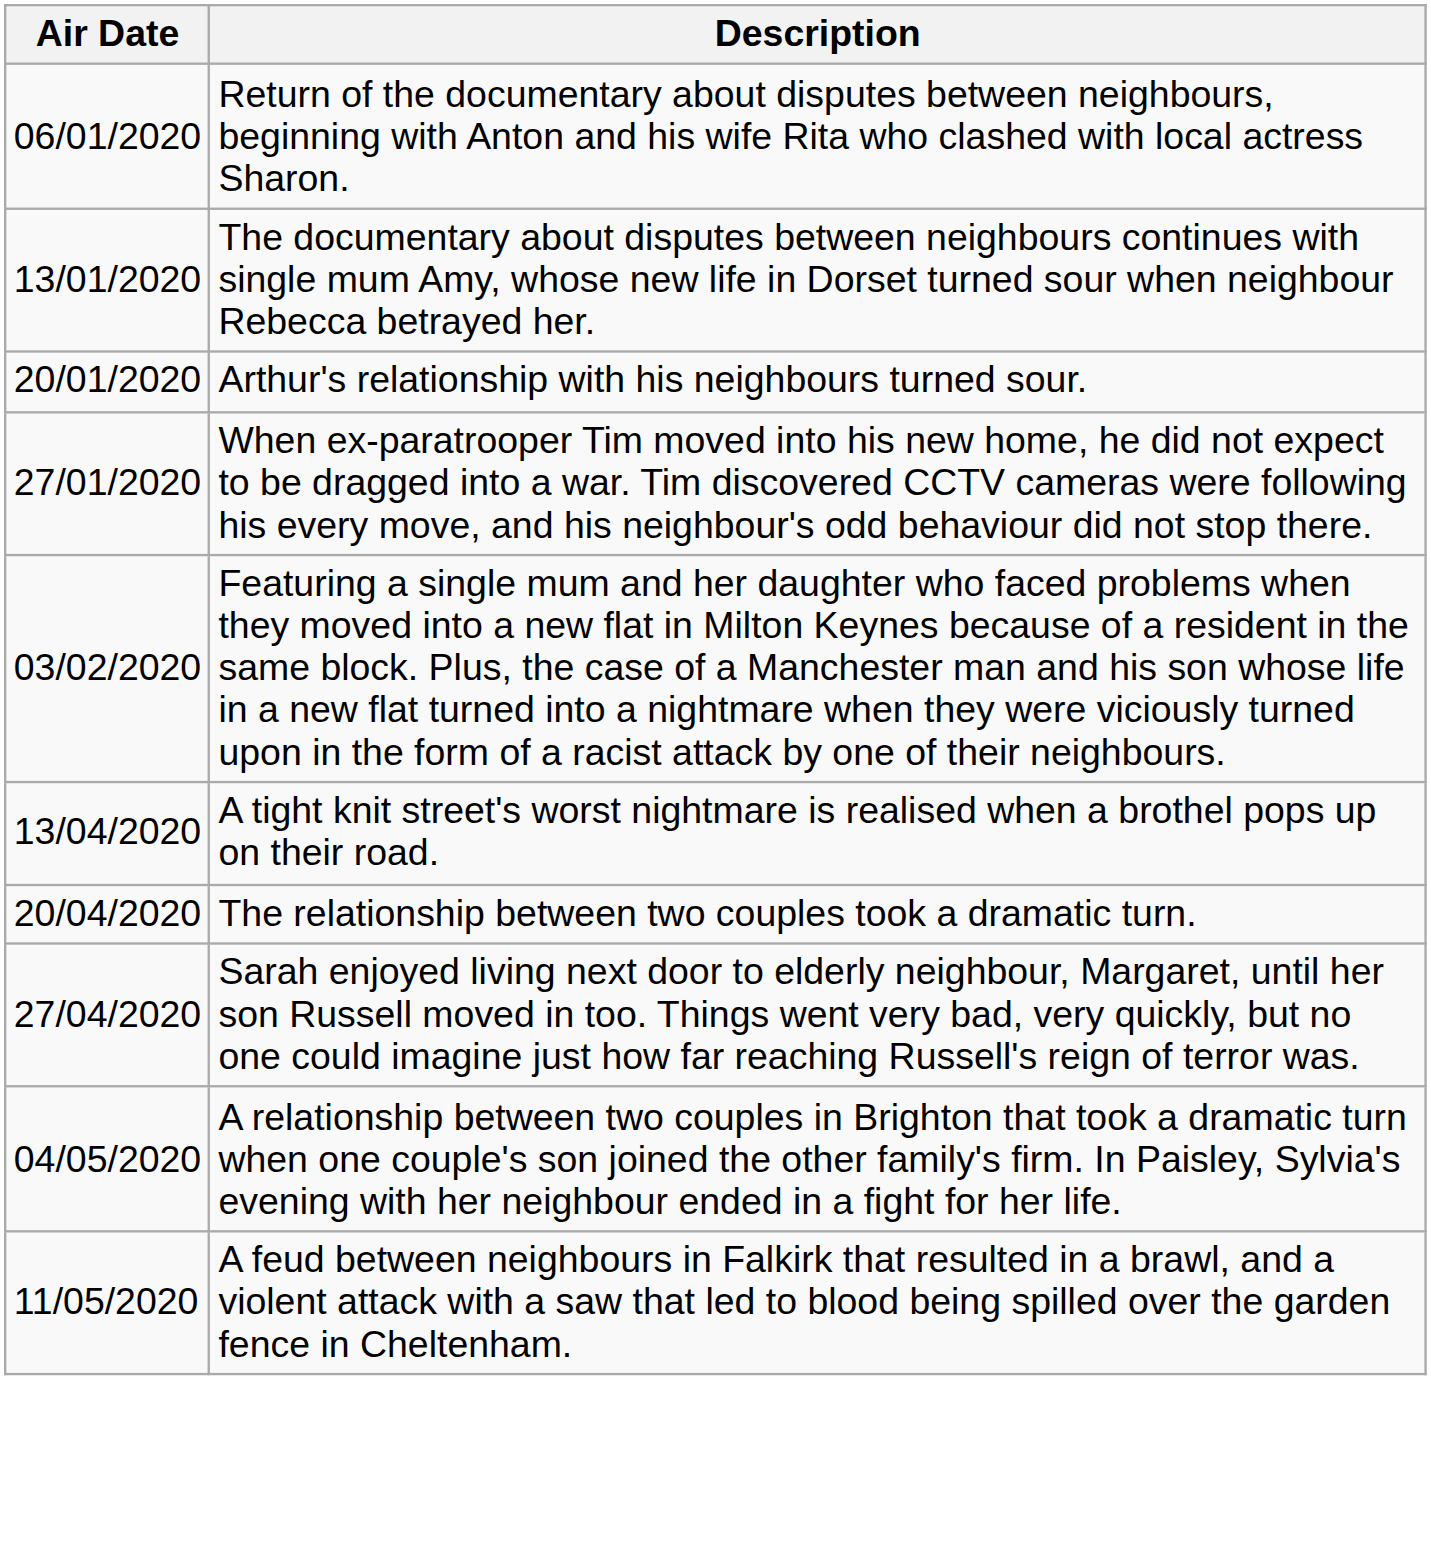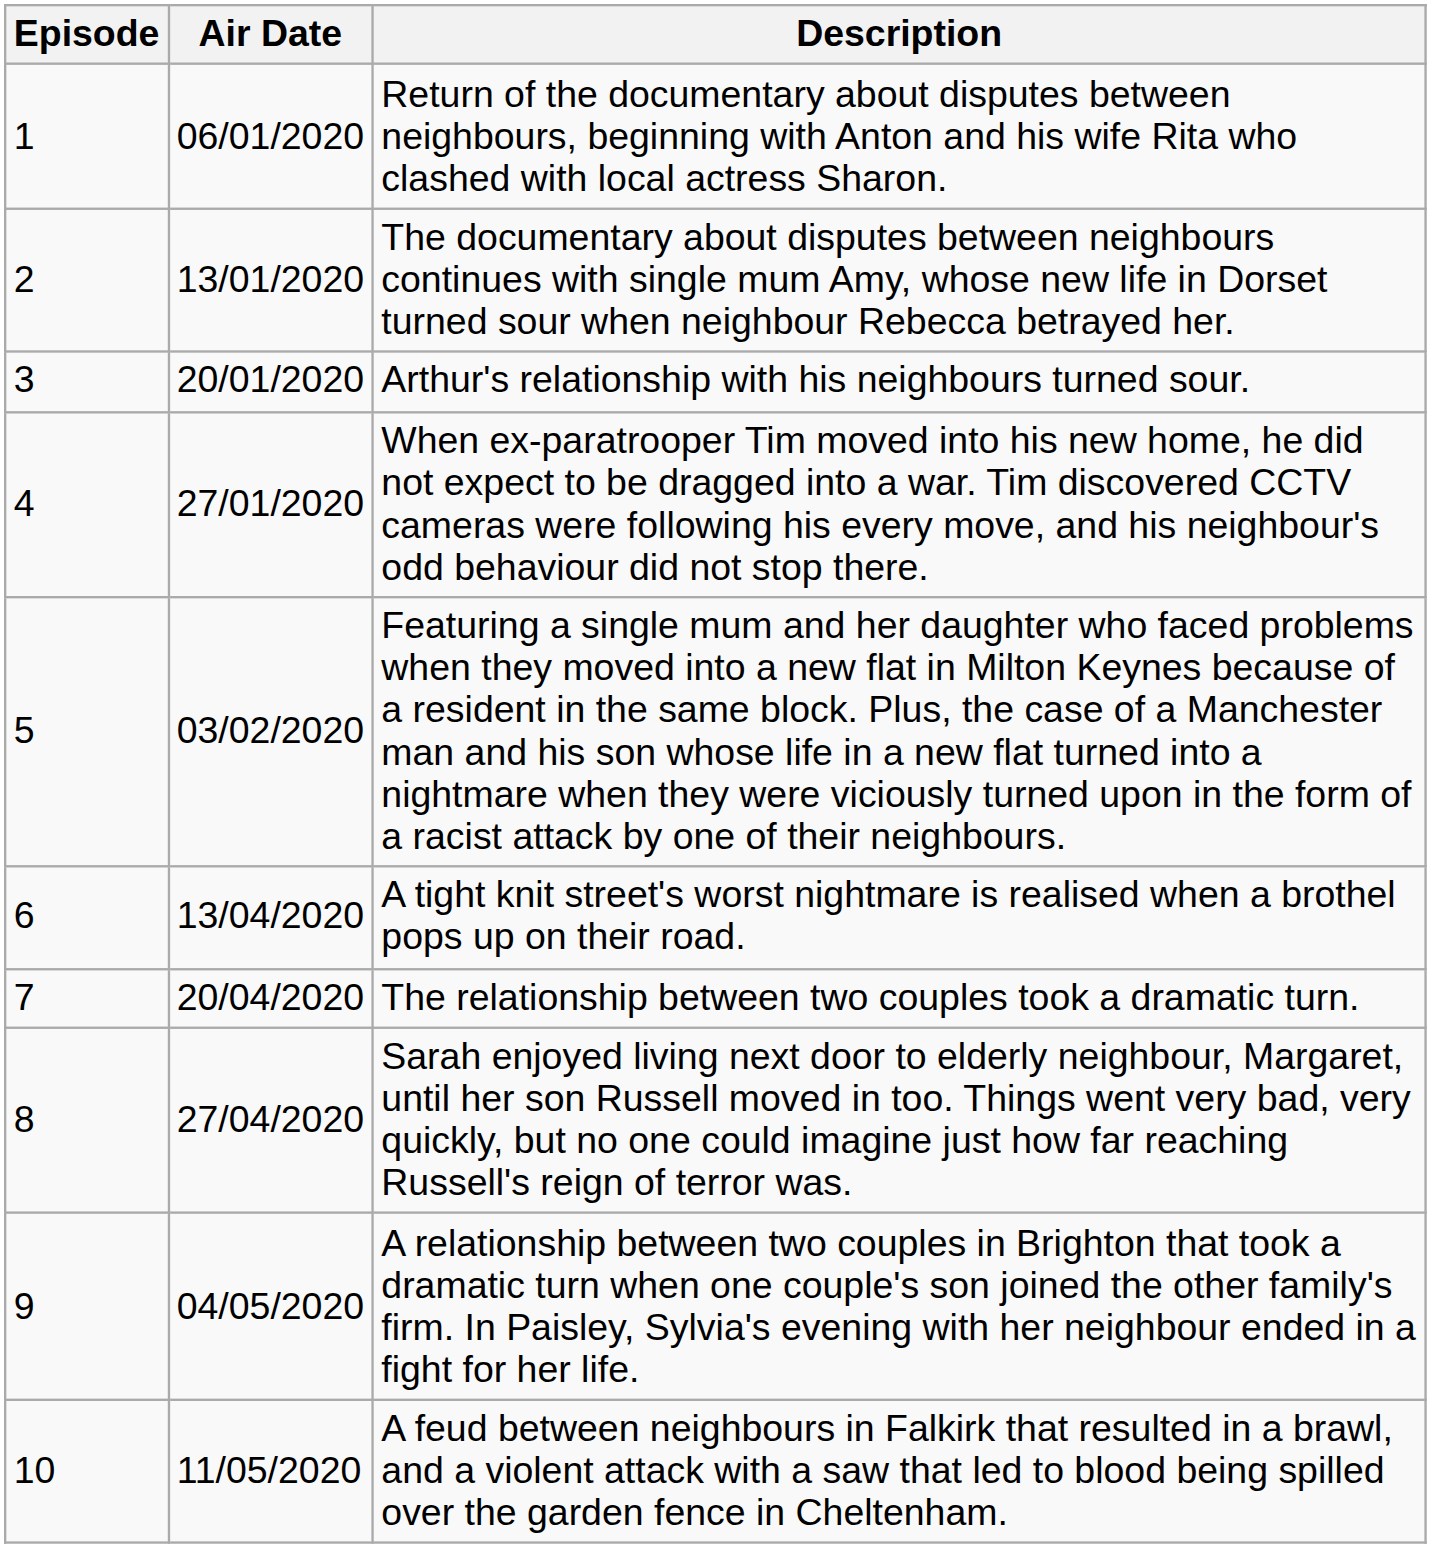+ column: Episode | 1 | 2 | 3 | 4 | 5 | 6 | 7 | 8 | 9 | 10
